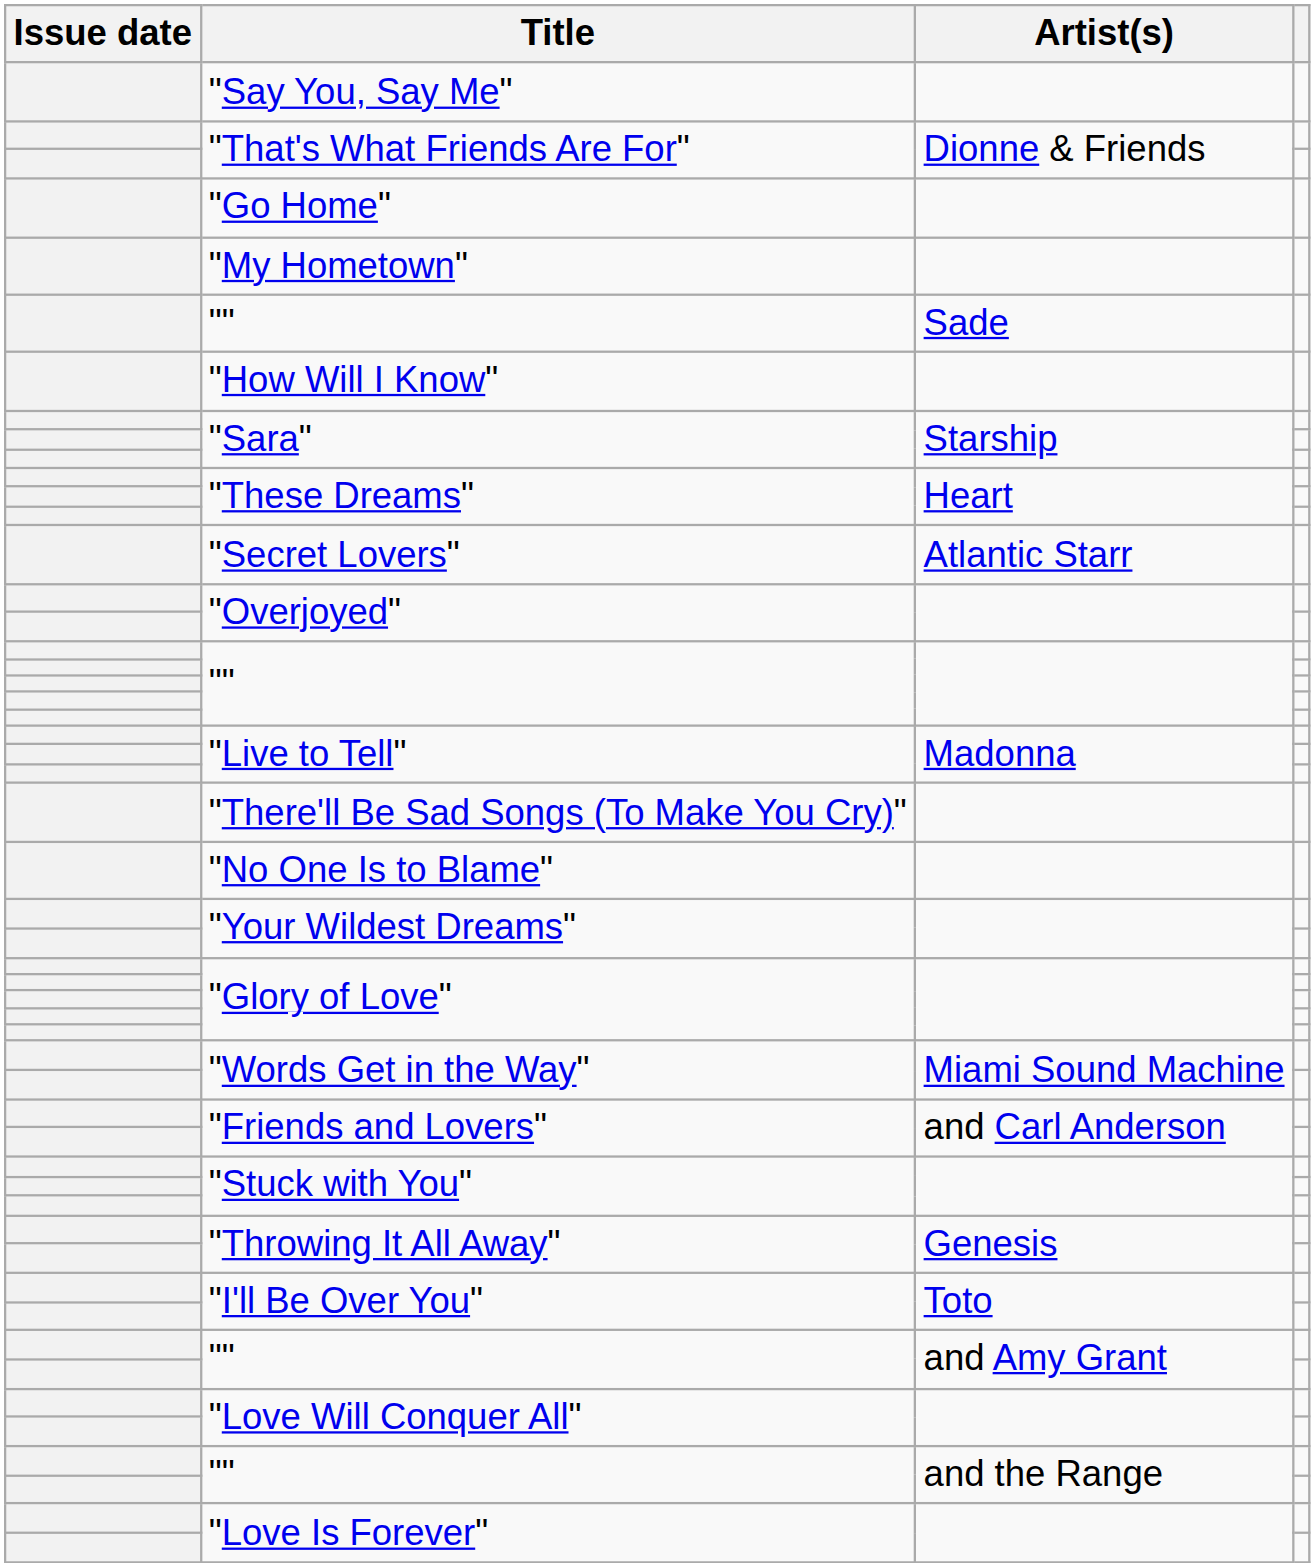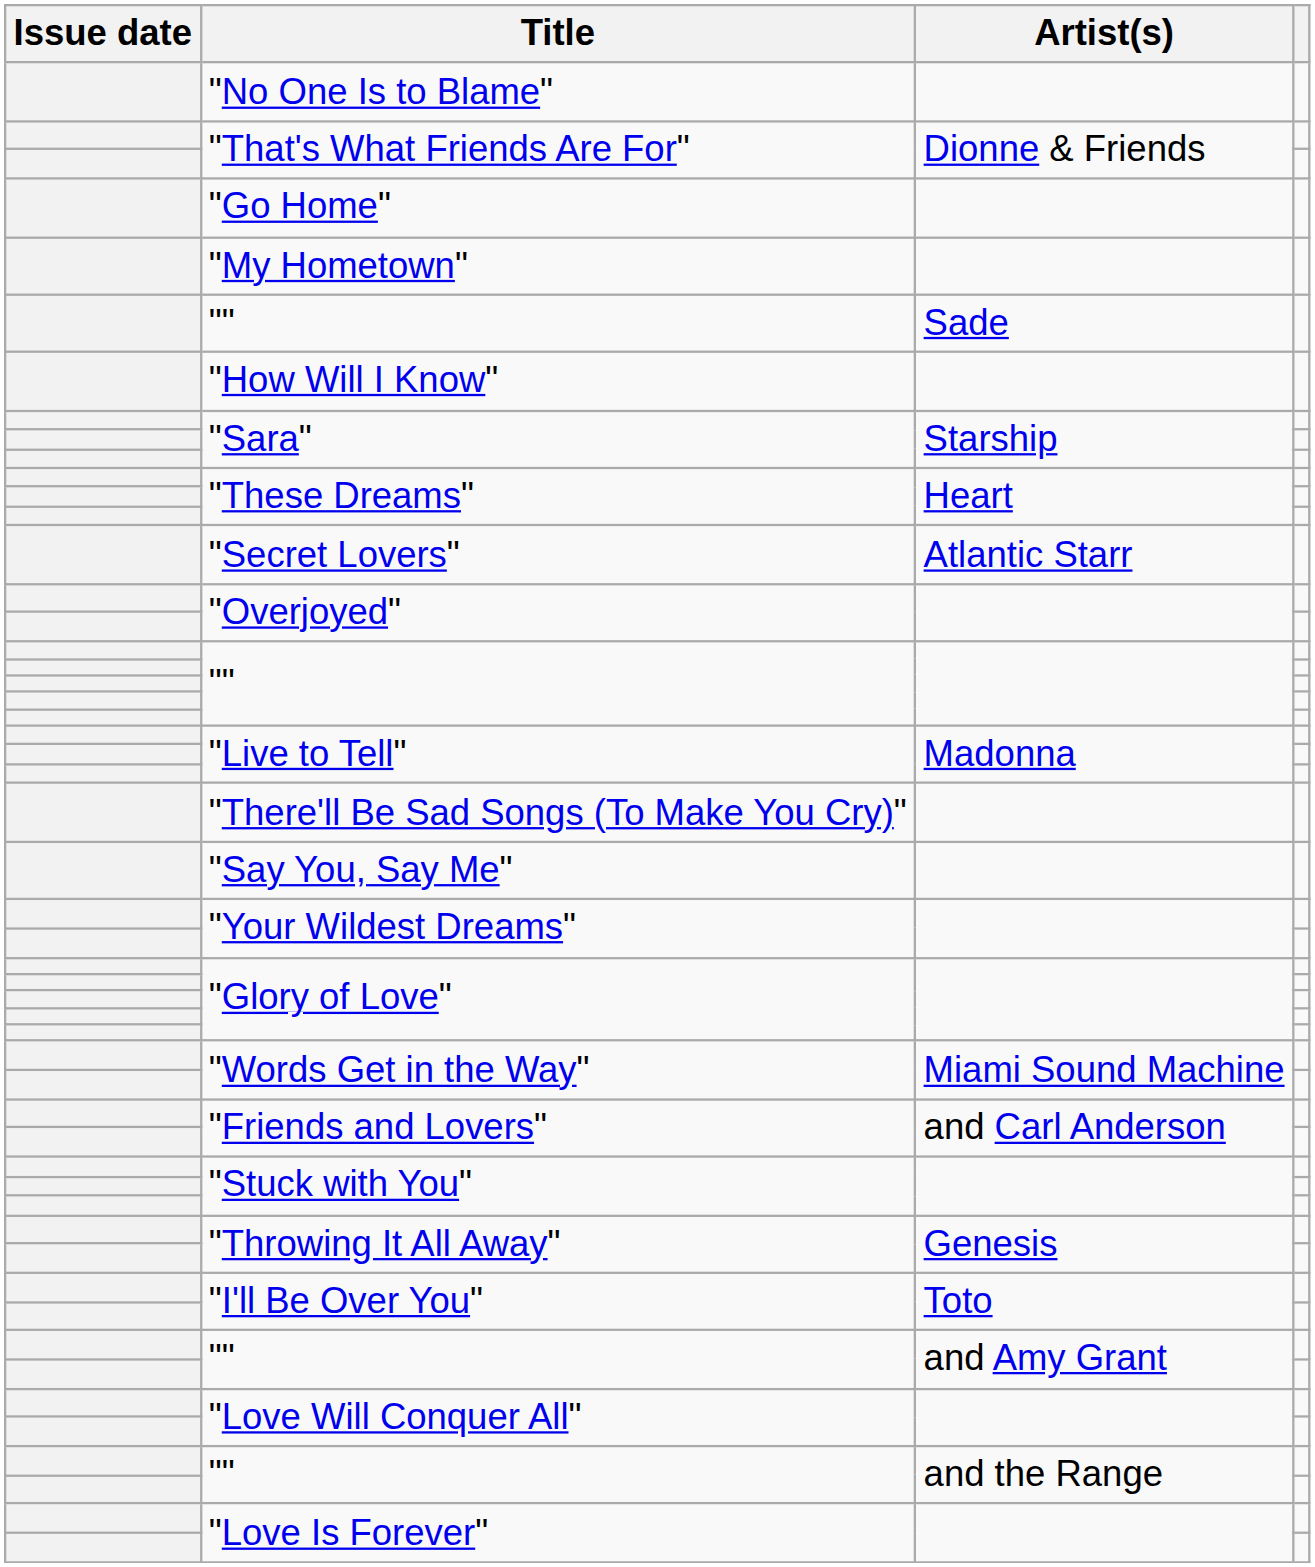rows swapped: "Say You, Say Me" <-> "No One Is to Blame"
